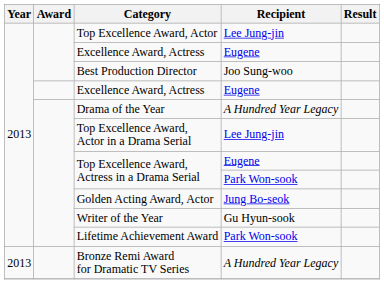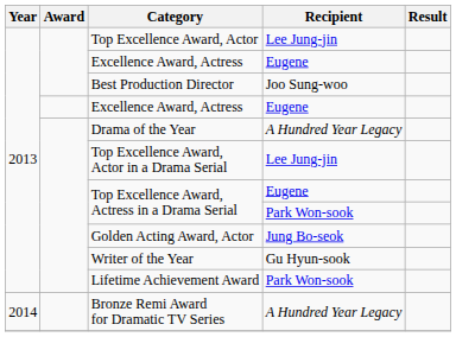Bronze Remi Award for Dramatic TV Series | Year: 2013 -> 2014
